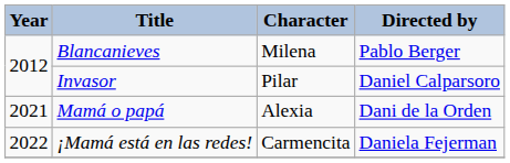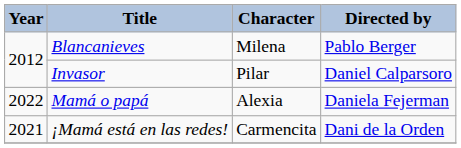Mamá o papá | Year: 2021 -> 2022
Mamá o papá | Directed by: Dani de la Orden -> Daniela Fejerman
¡Mamá está en las redes! | Year: 2022 -> 2021
¡Mamá está en las redes! | Directed by: Daniela Fejerman -> Dani de la Orden
